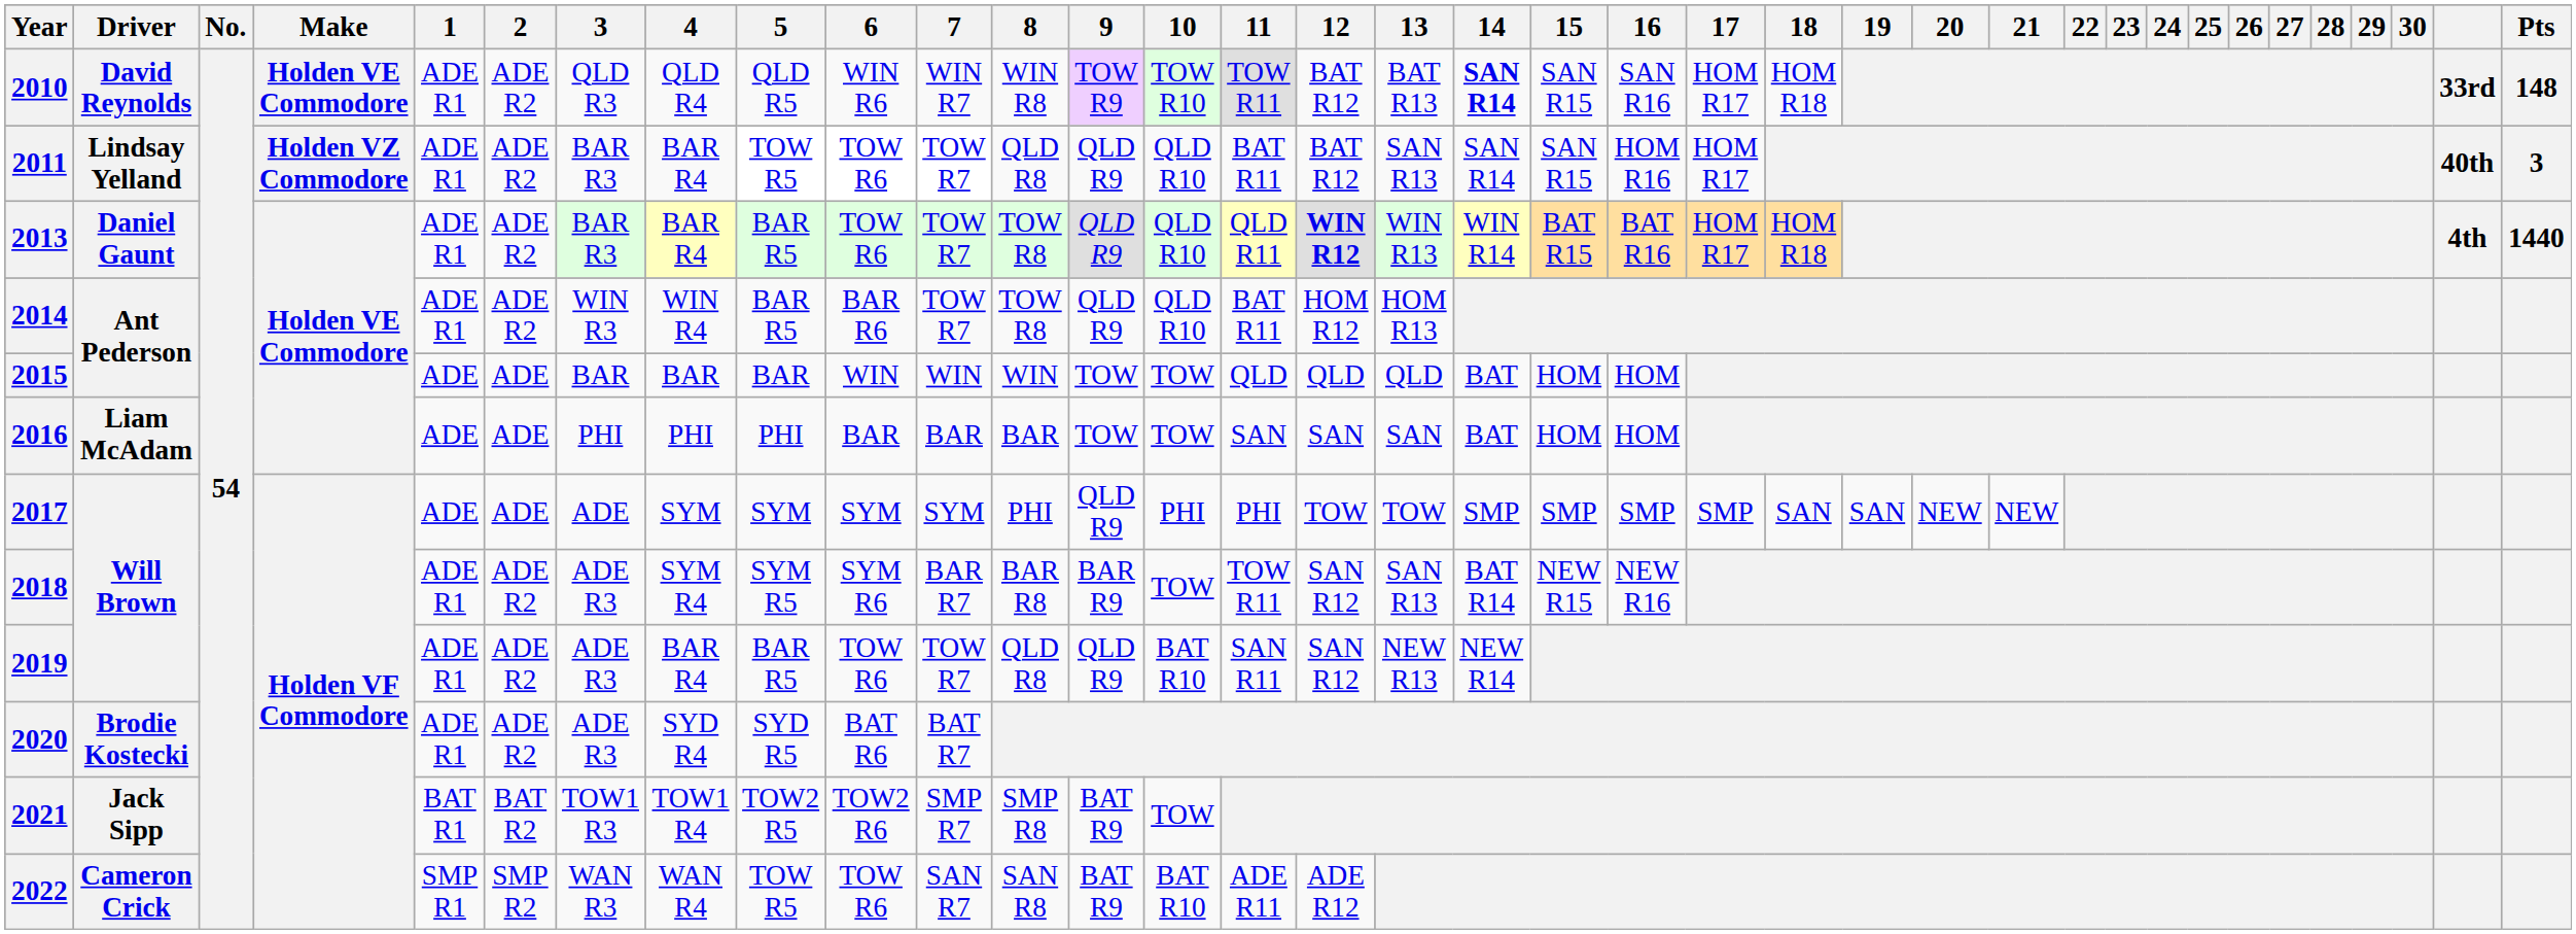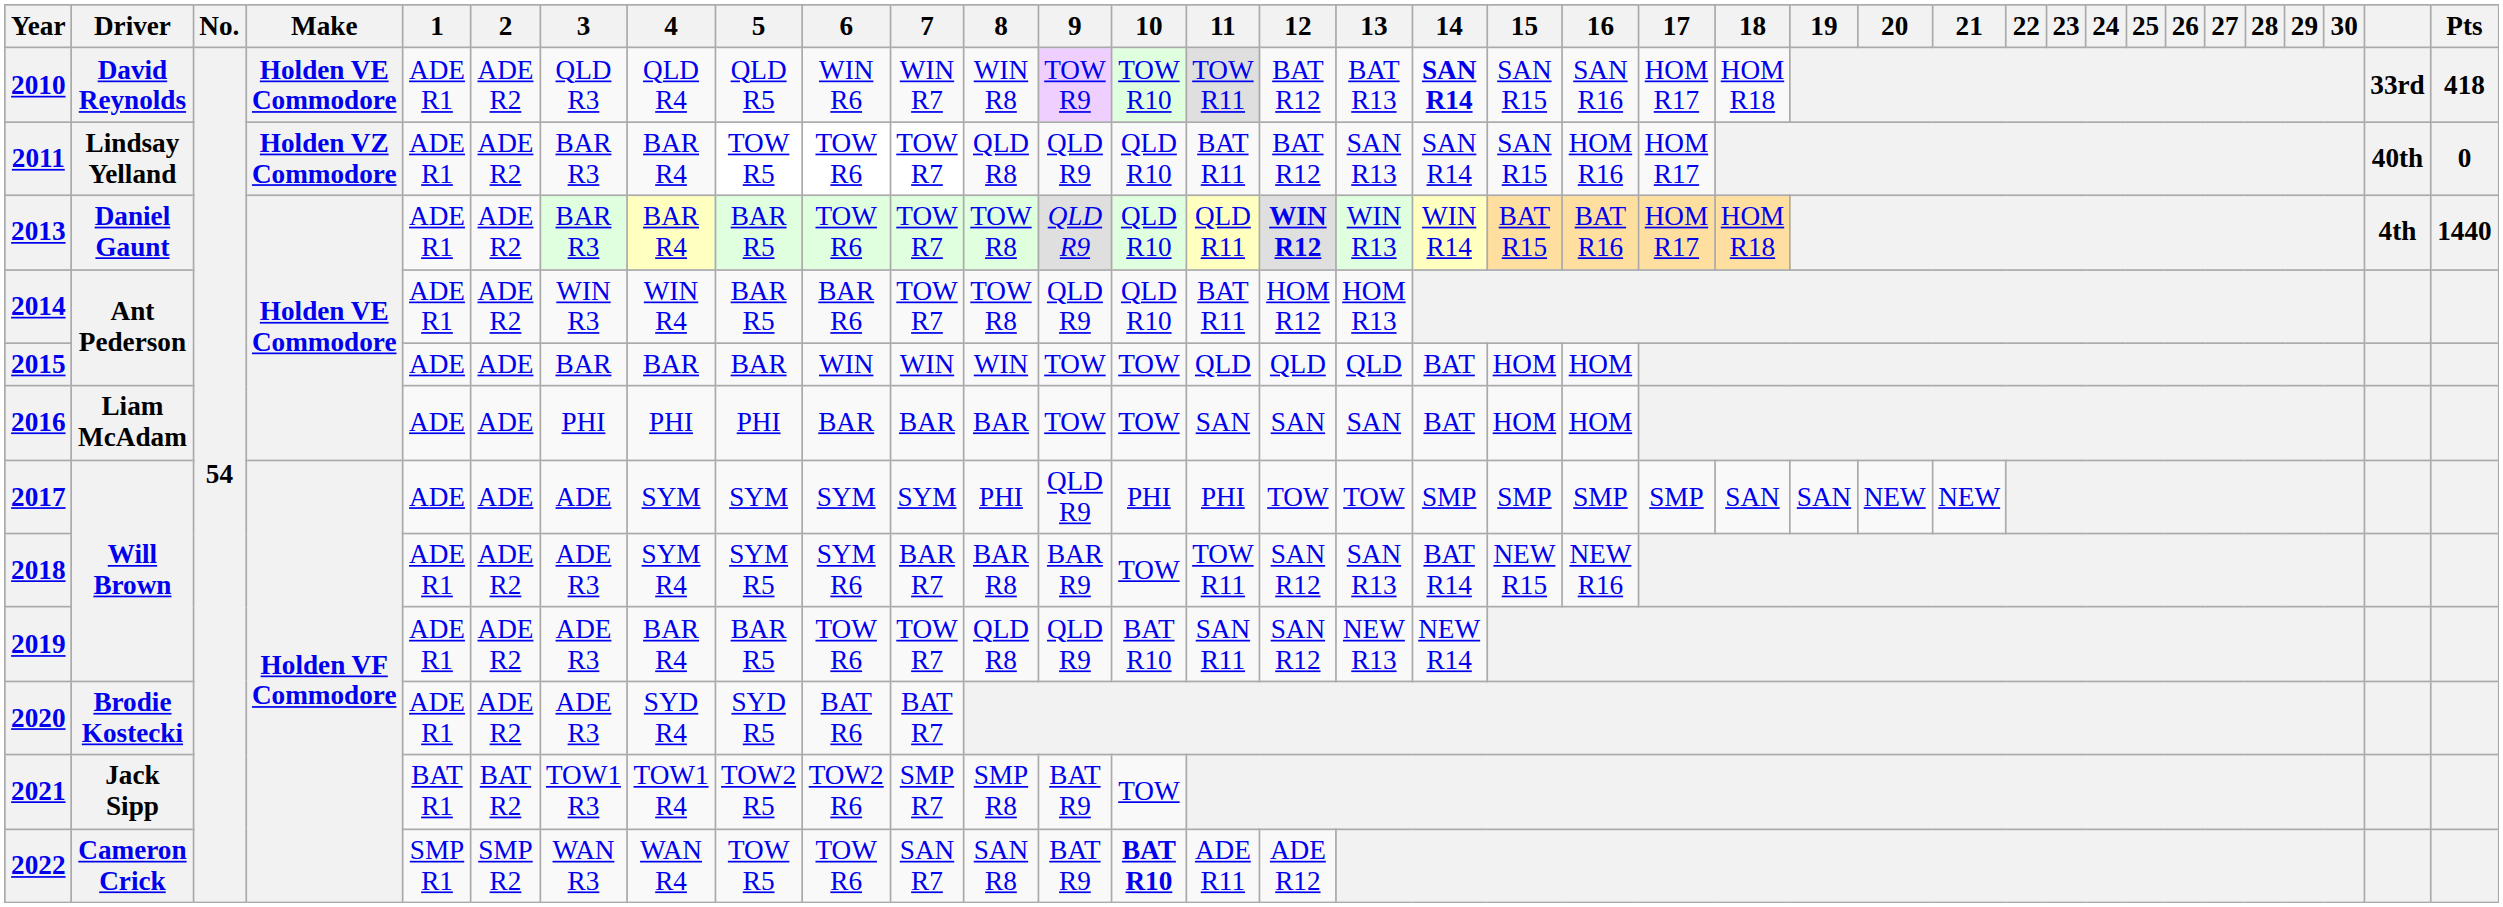2010 | Pts: 148 -> 418
2011 | Pts: 3 -> 0
2022 | 10: normal -> bold
